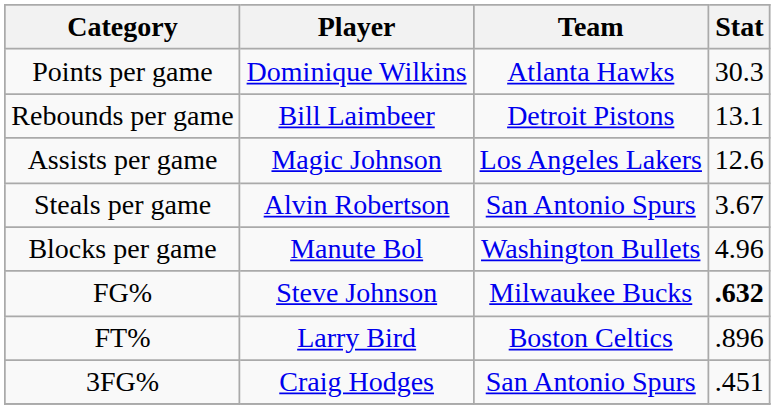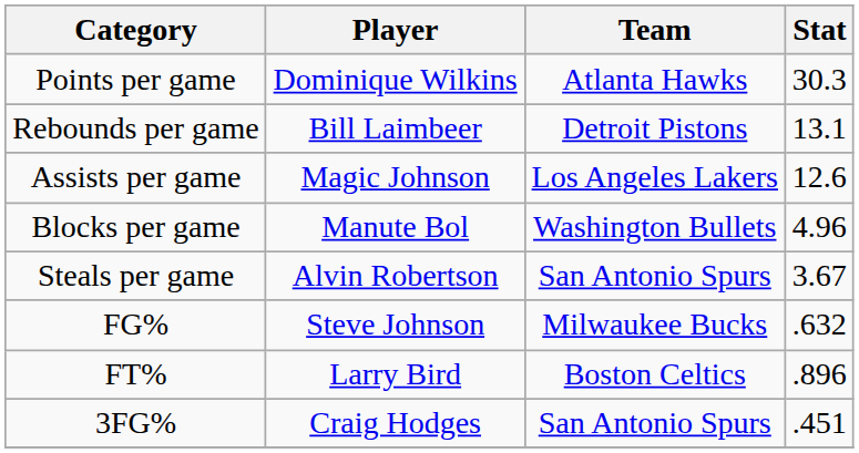rows swapped: Steals per game <-> Blocks per game
FG% | Stat: bold -> normal
